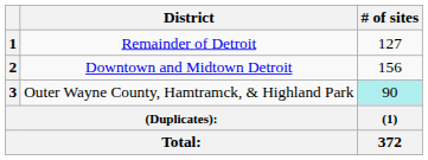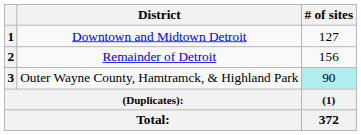1 | District: Remainder of Detroit -> Downtown and Midtown Detroit
2 | District: Downtown and Midtown Detroit -> Remainder of Detroit
